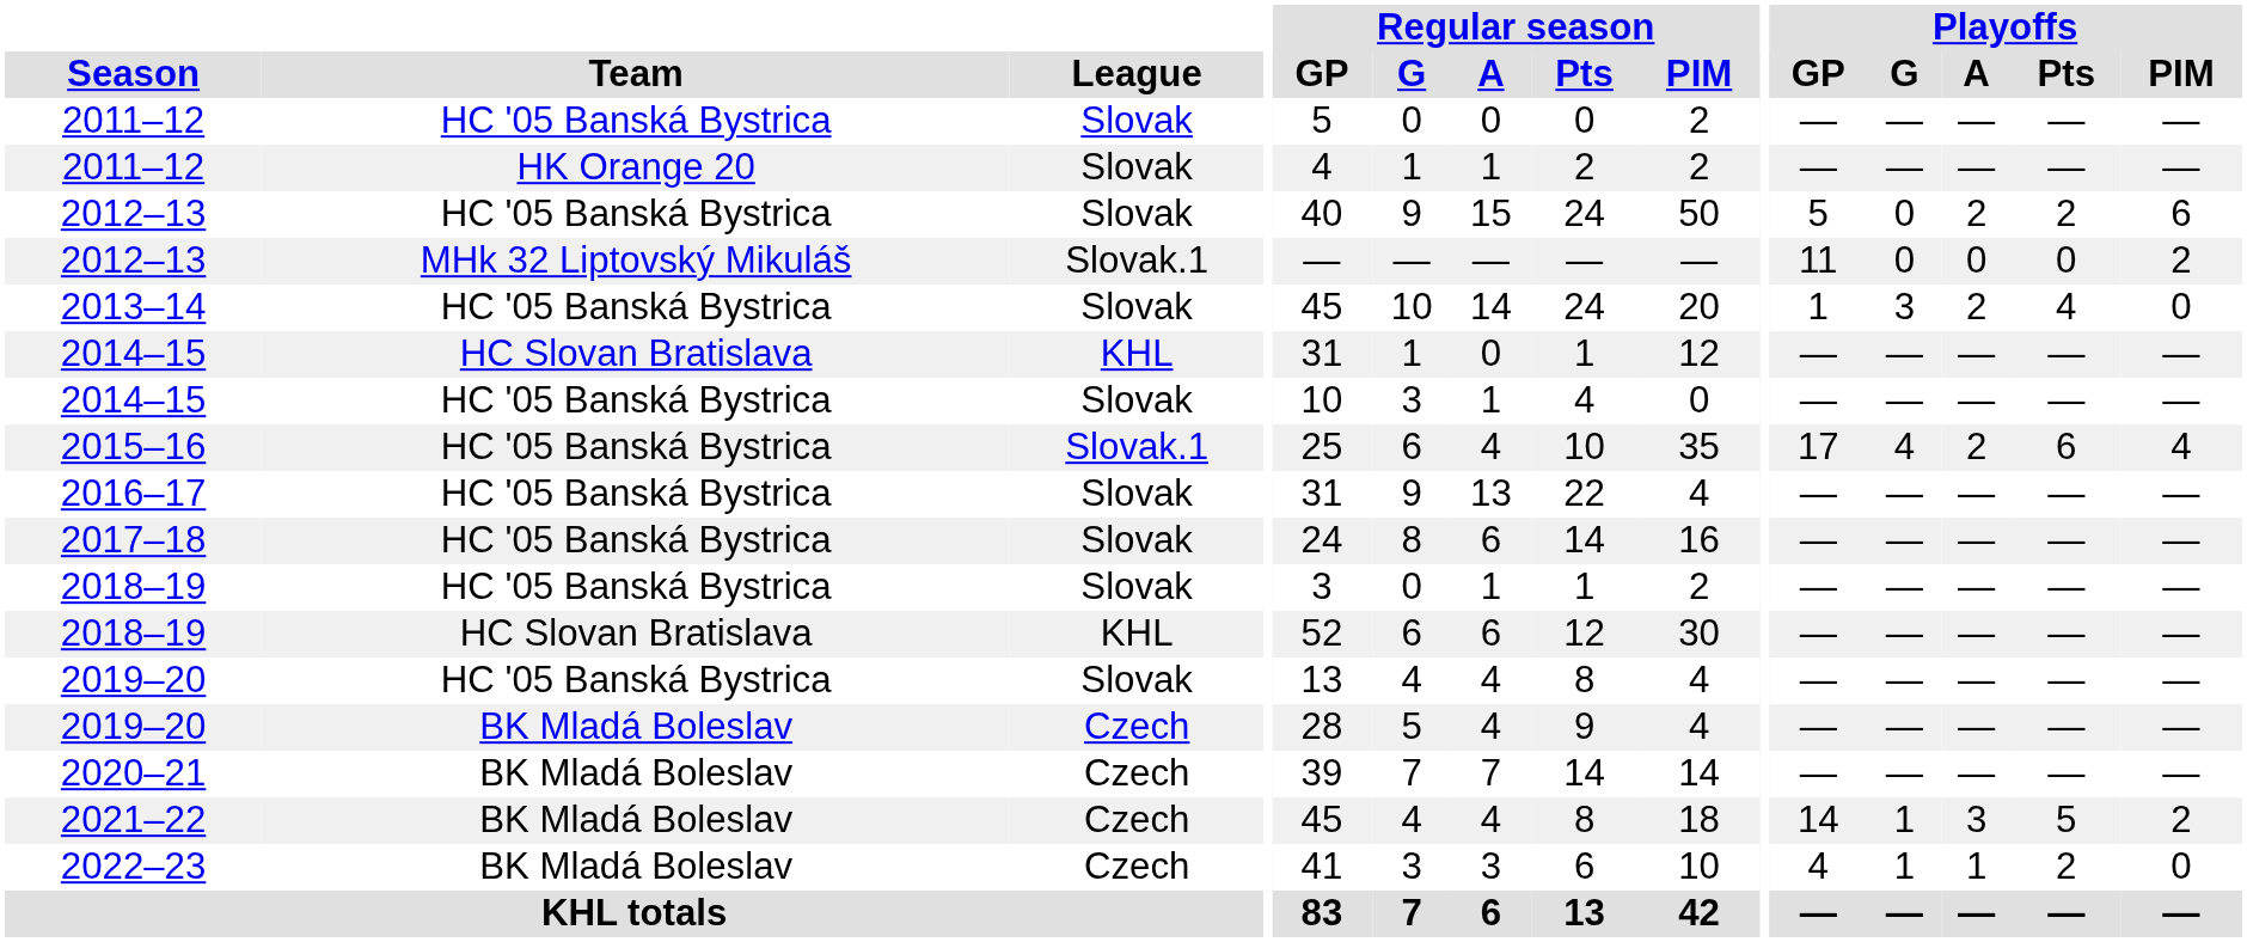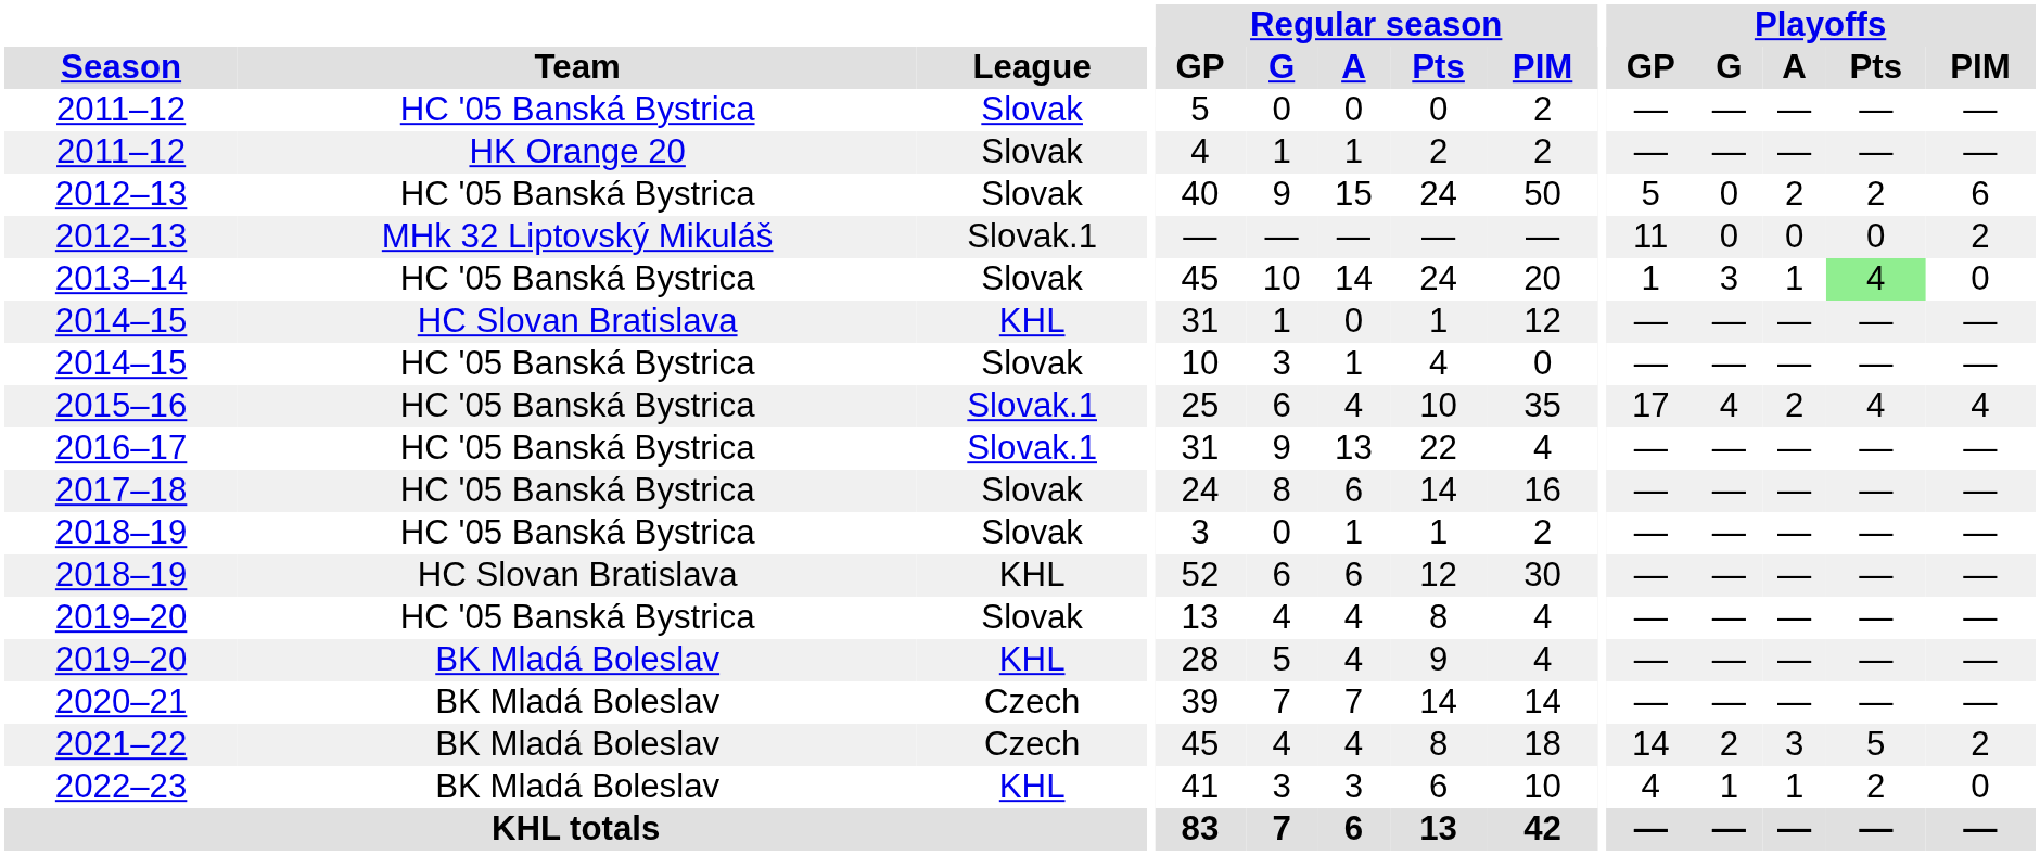2013–14 | Playoffs / A: 2 -> 1
2013–14 | Playoffs / Pts: no background -> lightgreen background
2015–16 | Playoffs / Pts: 6 -> 4
2016–17 | League: Slovak -> Slovak.1
2019–20 / BK Mladá Boleslav | League: Czech -> KHL
2021–22 | Playoffs / G: 1 -> 2
2022–23 | League: Czech -> KHL
